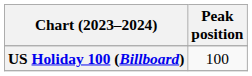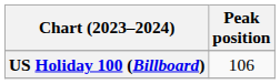US Holiday 100 (Billboard) | Peak position: 100 -> 106
